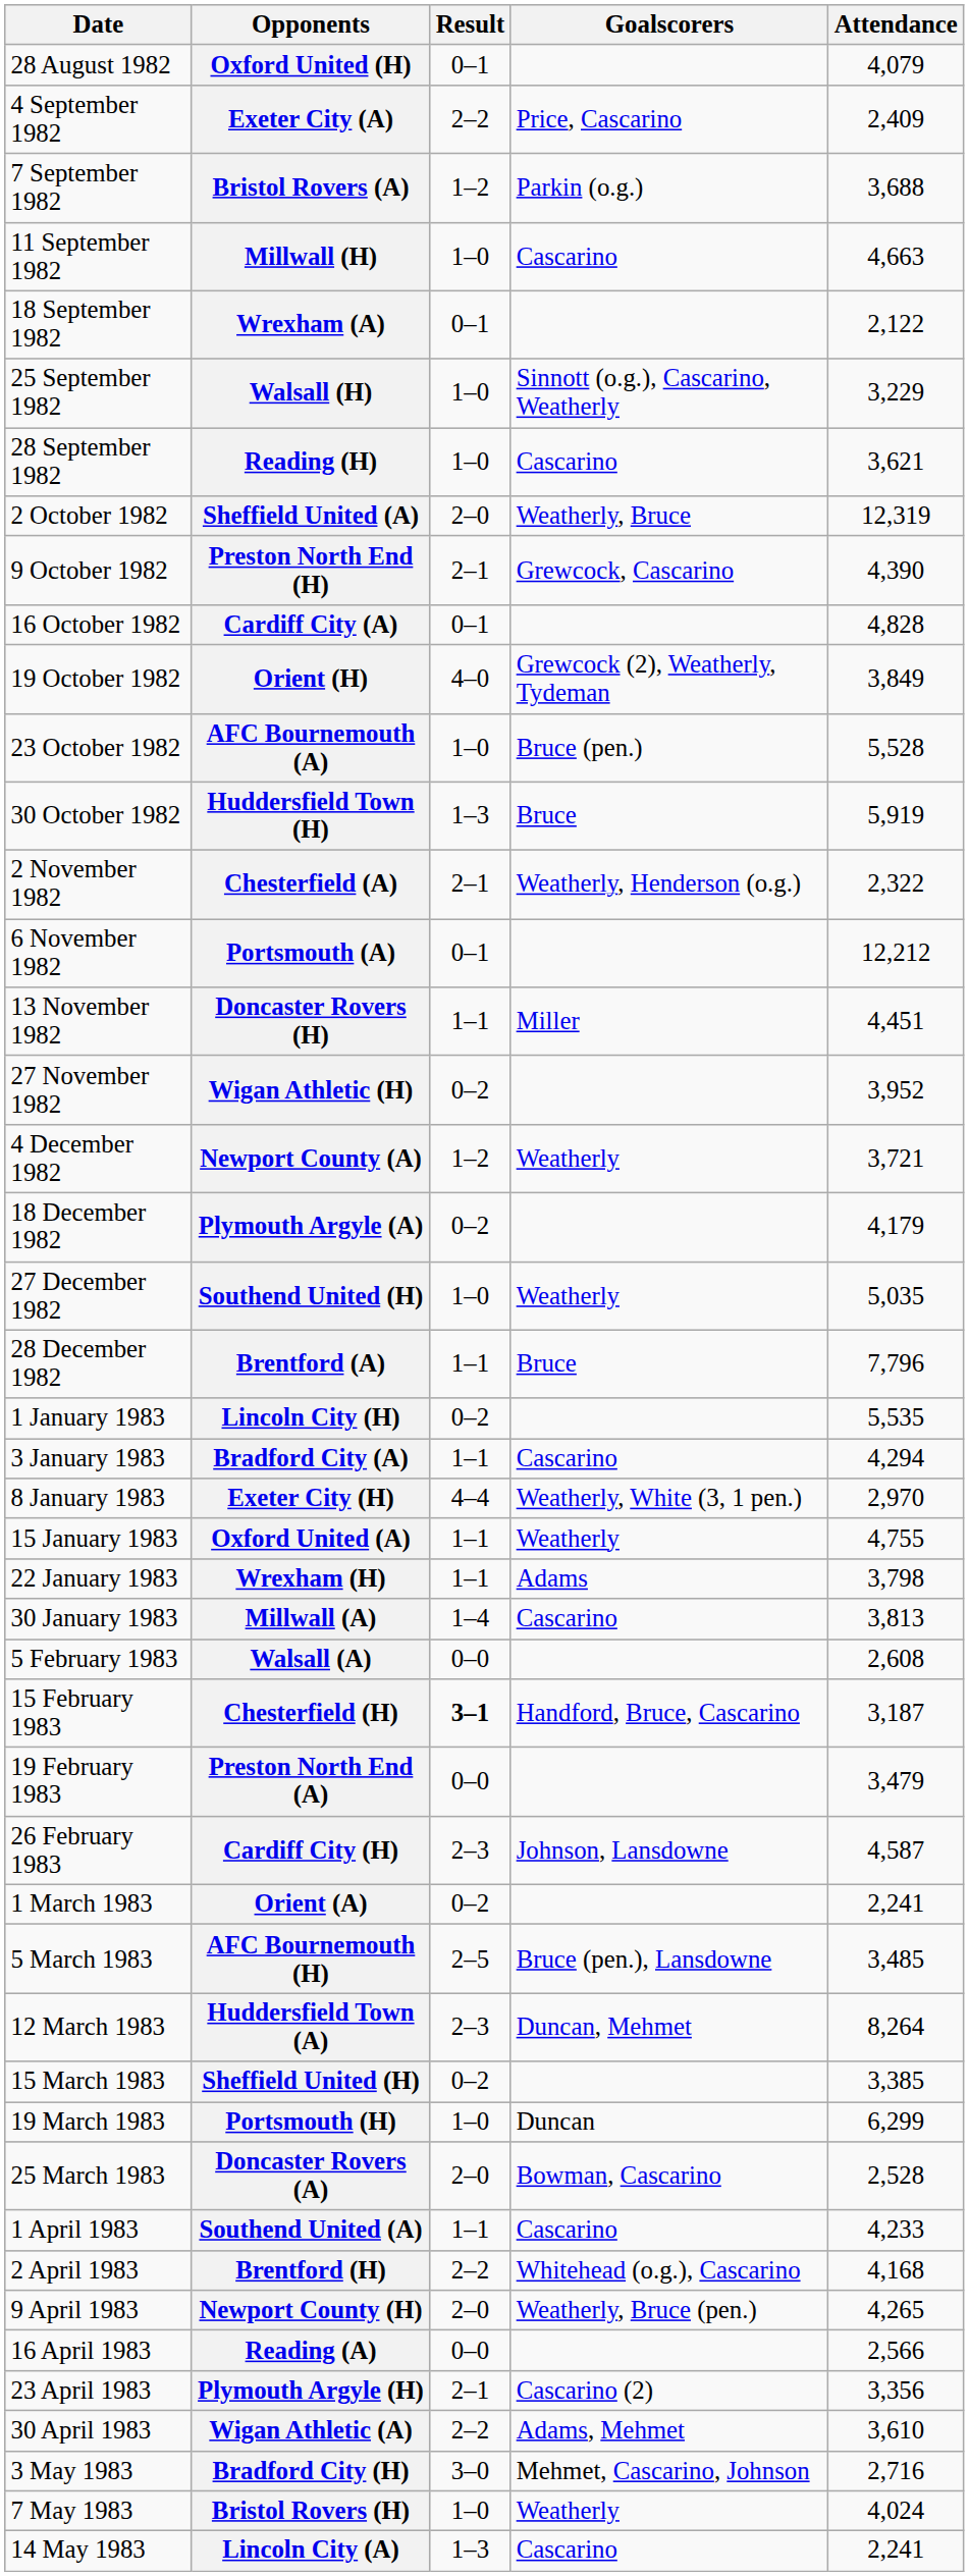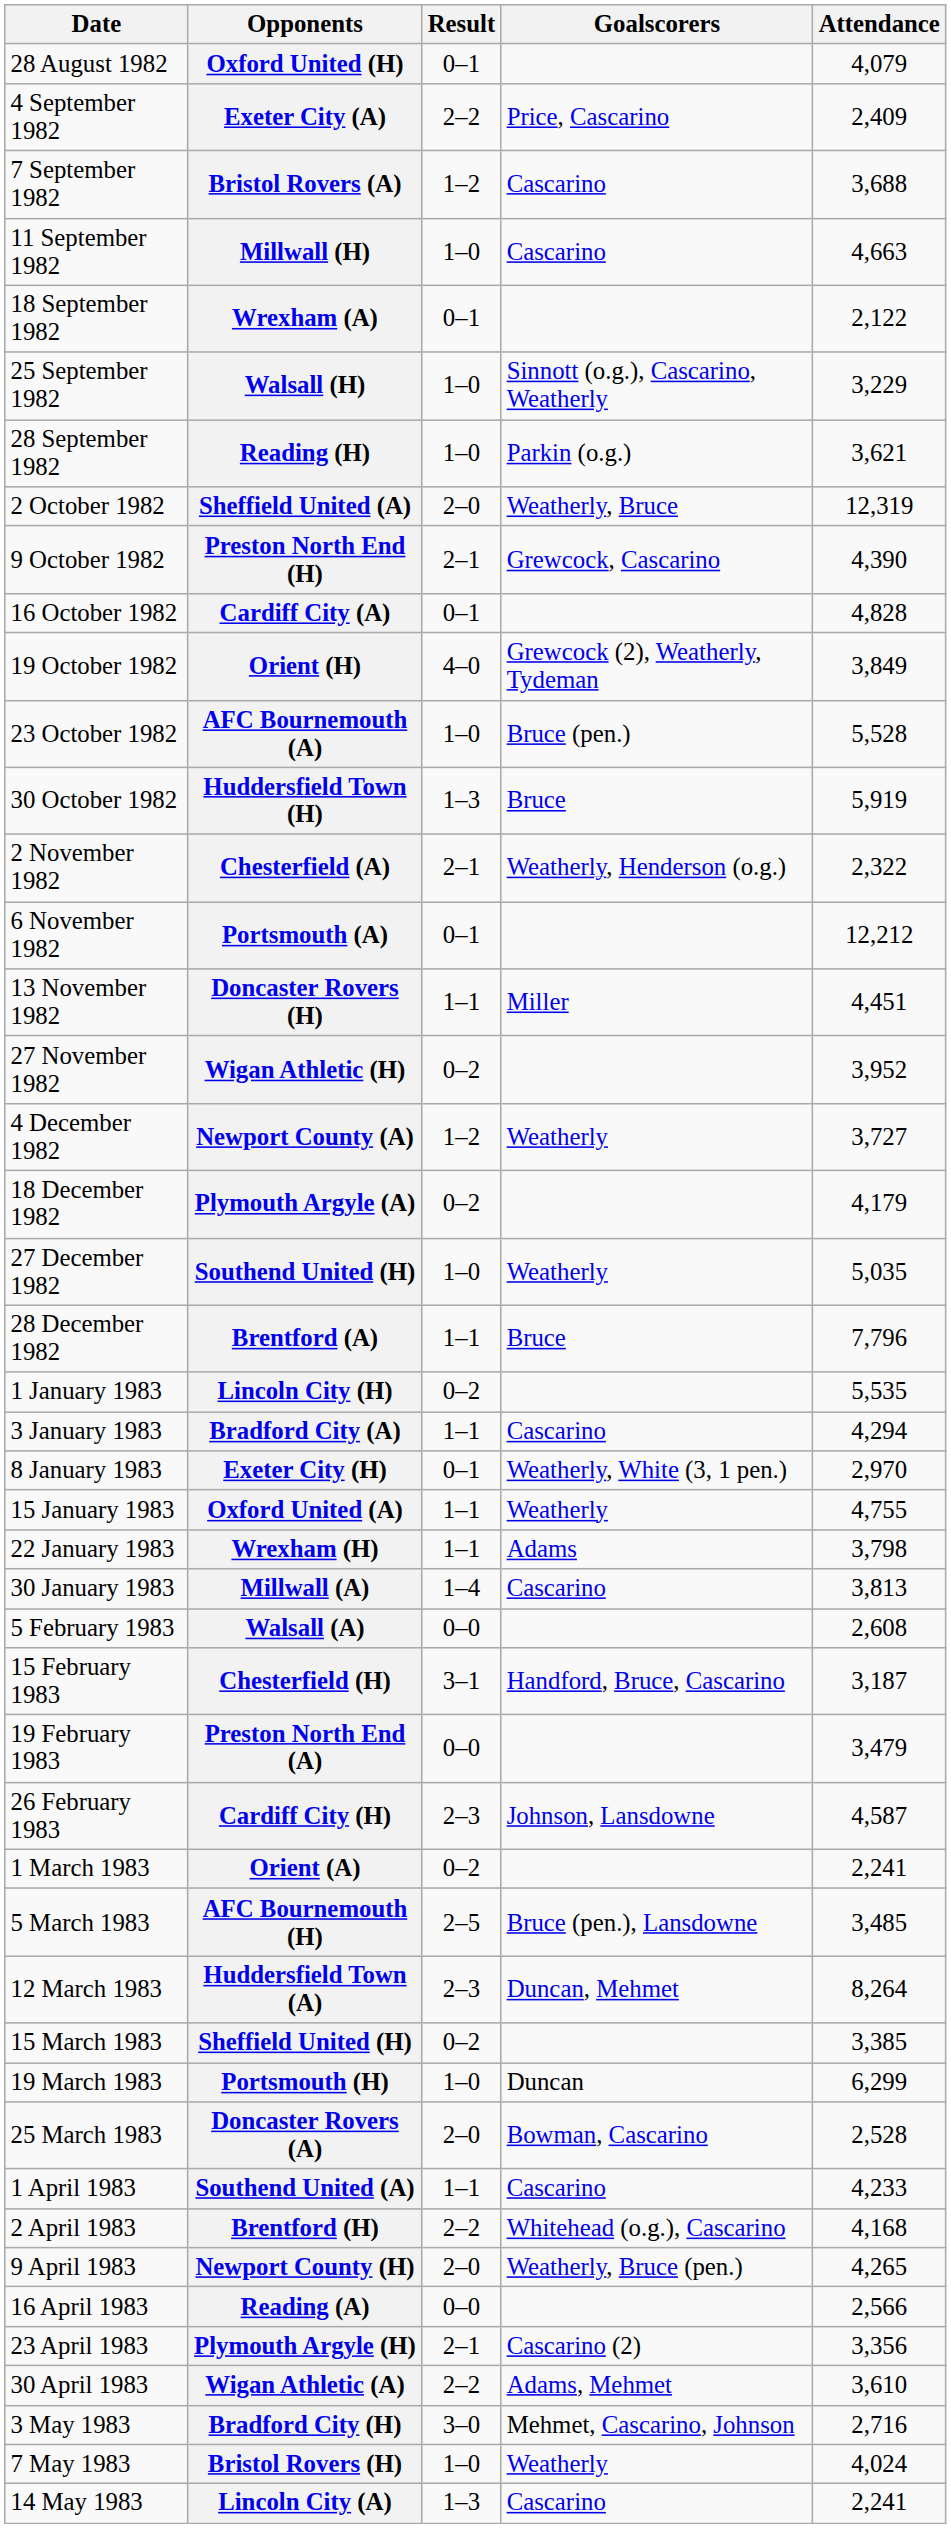Bristol Rovers (A) | Goalscorers: Parkin (o.g.) -> Cascarino
Reading (H) | Goalscorers: Cascarino -> Parkin (o.g.)
Newport County (A) | Attendance: 3,721 -> 3,727
Exeter City (H) | Result: 4–4 -> 0–1
Chesterfield (H) | Result: bold -> normal
